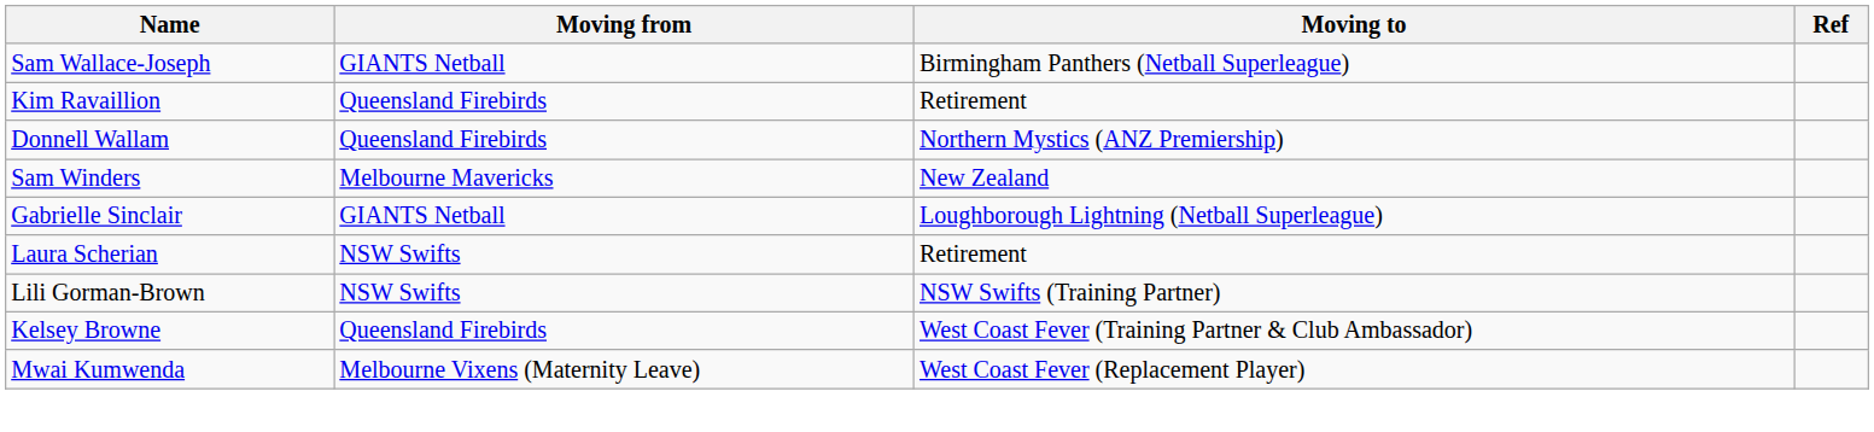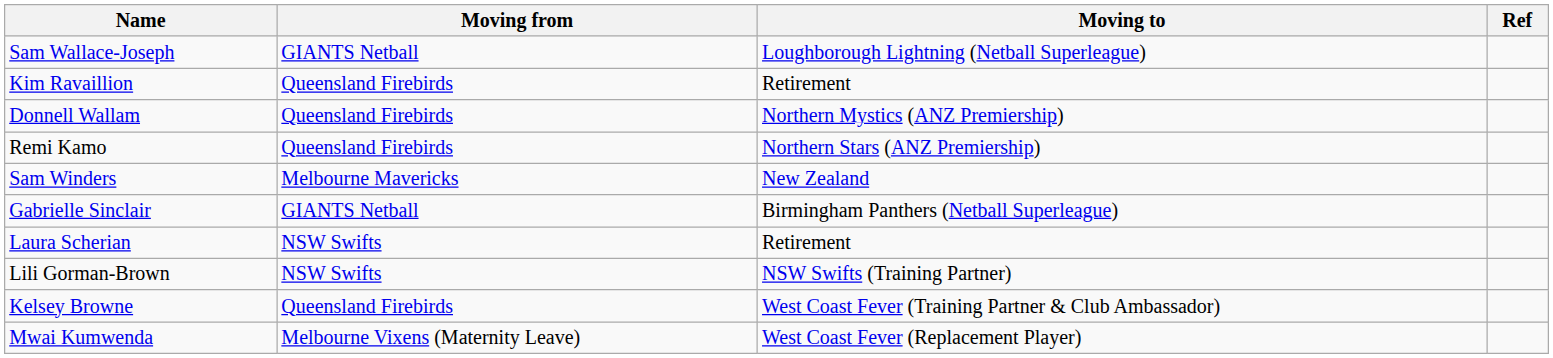Sam Wallace-Joseph | Moving to: Birmingham Panthers (Netball Superleague) -> Loughborough Lightning (Netball Superleague)
+ row: Remi Kamo | Queensland Firebirds | Northern Stars (ANZ Premiership)
Gabrielle Sinclair | Moving to: Loughborough Lightning (Netball Superleague) -> Birmingham Panthers (Netball Superleague)
